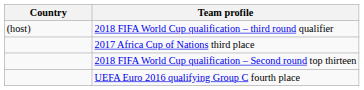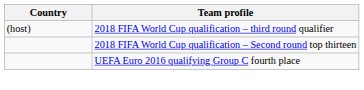- row: 2017 Africa Cup of Nations third place
